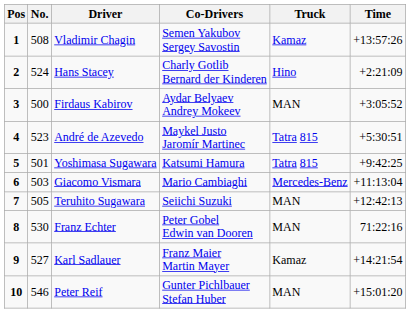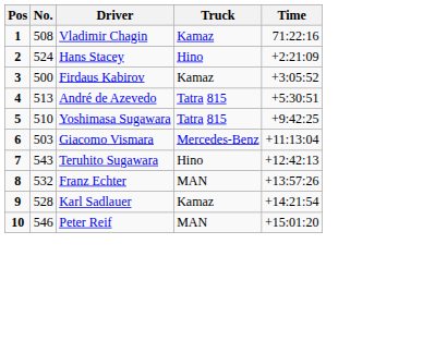- column: Co-Drivers | Semen Yakubov Sergey Savostin | Charly Gotlib Bernard der Kinderen | Aydar Belyaev Andrey Mokeev | Maykel Justo Jaromír Martinec | Katsumi Hamura | Mario Cambiaghi | Seiichi Suzuki | Peter Gobel Edwin van Dooren | Franz Maier Martin Mayer | Gunter Pichlbauer Stefan Huber
Vladimir Chagin | Time: +13:57:26 -> 71:22:16
Firdaus Kabirov | Truck: MAN -> Kamaz
André de Azevedo | No.: 523 -> 513
Yoshimasa Sugawara | No.: 501 -> 510
Teruhito Sugawara | No.: 505 -> 543
Teruhito Sugawara | Truck: MAN -> Hino
Franz Echter | No.: 530 -> 532
Franz Echter | Time: 71:22:16 -> +13:57:26
Karl Sadlauer | No.: 527 -> 528
